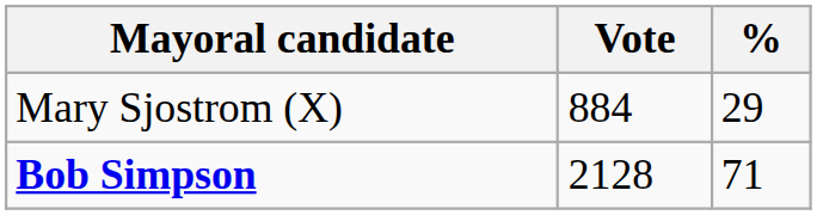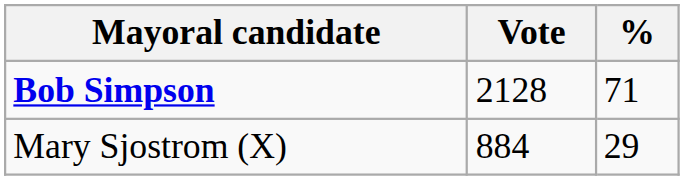rows swapped: Bob Simpson <-> Mary Sjostrom (X)
